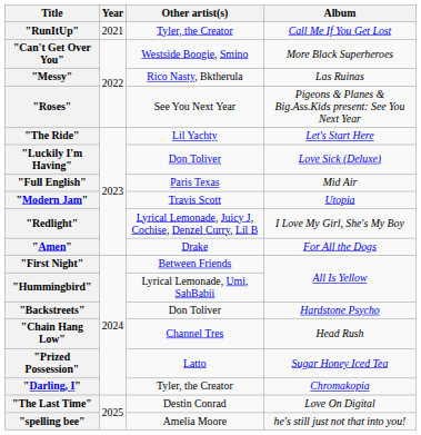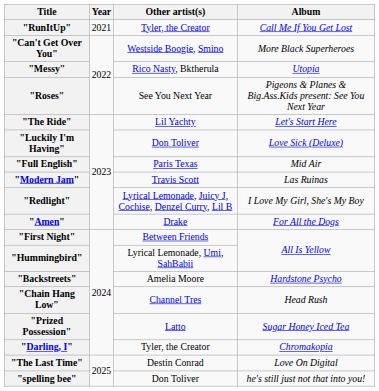"Messy" | Album: Las Ruinas -> Utopia
"Modern Jam" | Album: Utopia -> Las Ruinas
"Backstreets" | Other artist(s): Don Toliver -> Amelia Moore
"spelling bee" | Other artist(s): Amelia Moore -> Don Toliver
